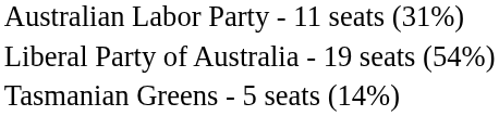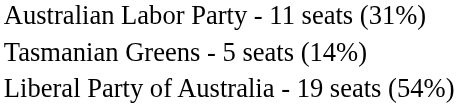rows swapped: Liberal Party of Australia - 19 seats (54%) <-> Tasmanian Greens - 5 seats (14%)
